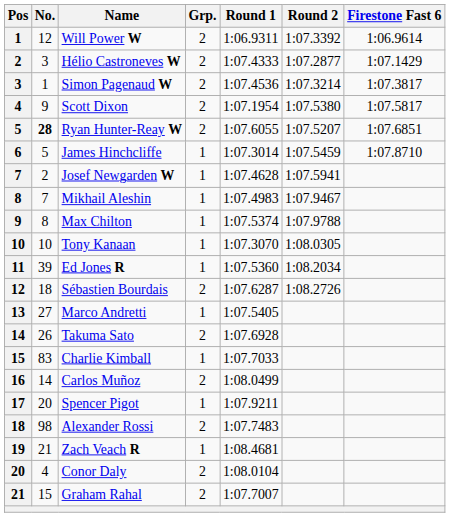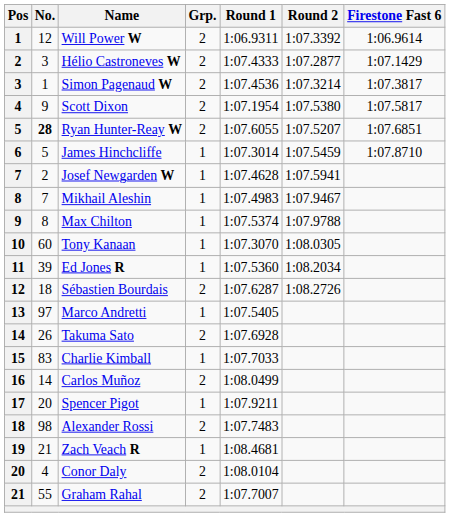Tony Kanaan | No.: 10 -> 60
Marco Andretti | No.: 27 -> 97
Graham Rahal | No.: 15 -> 55
